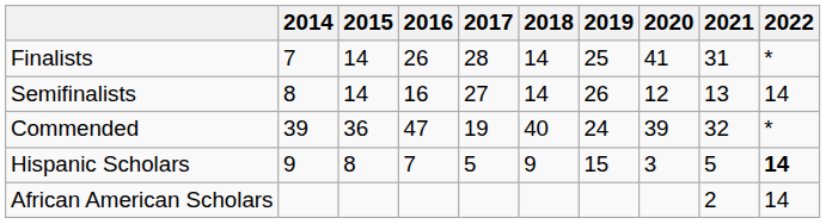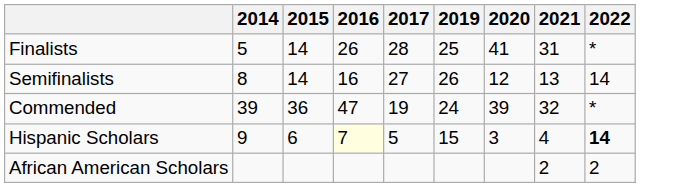- column: 2018 | 14 | 14 | 40 | 9
Finalists | 2014: 7 -> 5
Hispanic Scholars | 2015: 8 -> 6
Hispanic Scholars | 2016: no background -> lightyellow background
Hispanic Scholars | 2021: 5 -> 4
African American Scholars | 2022: 14 -> 2
